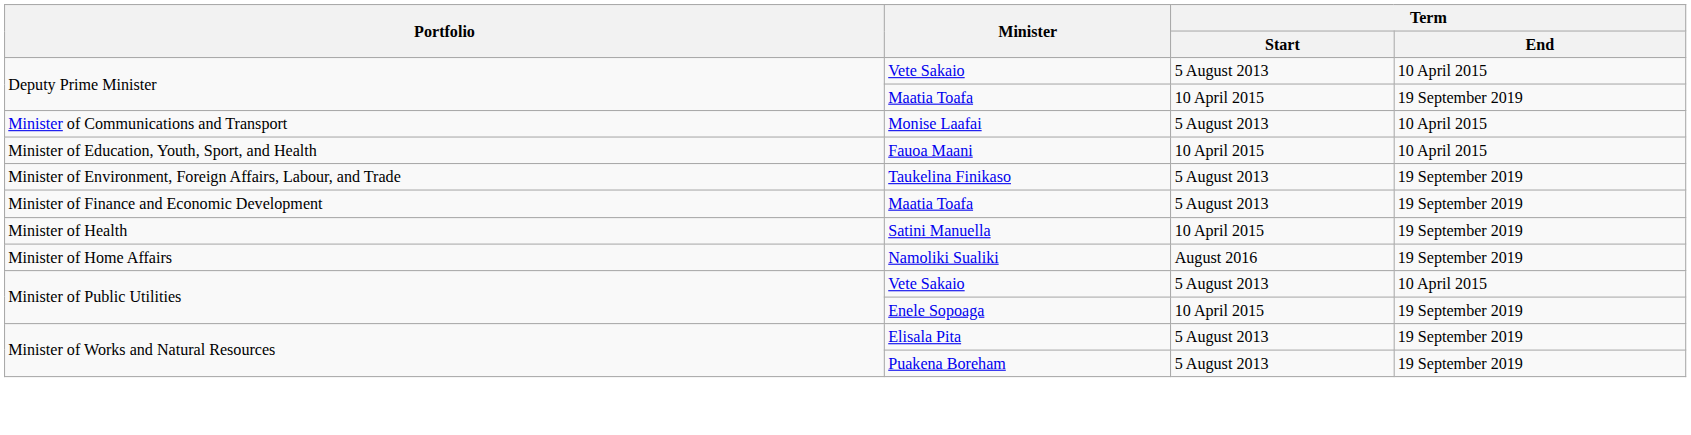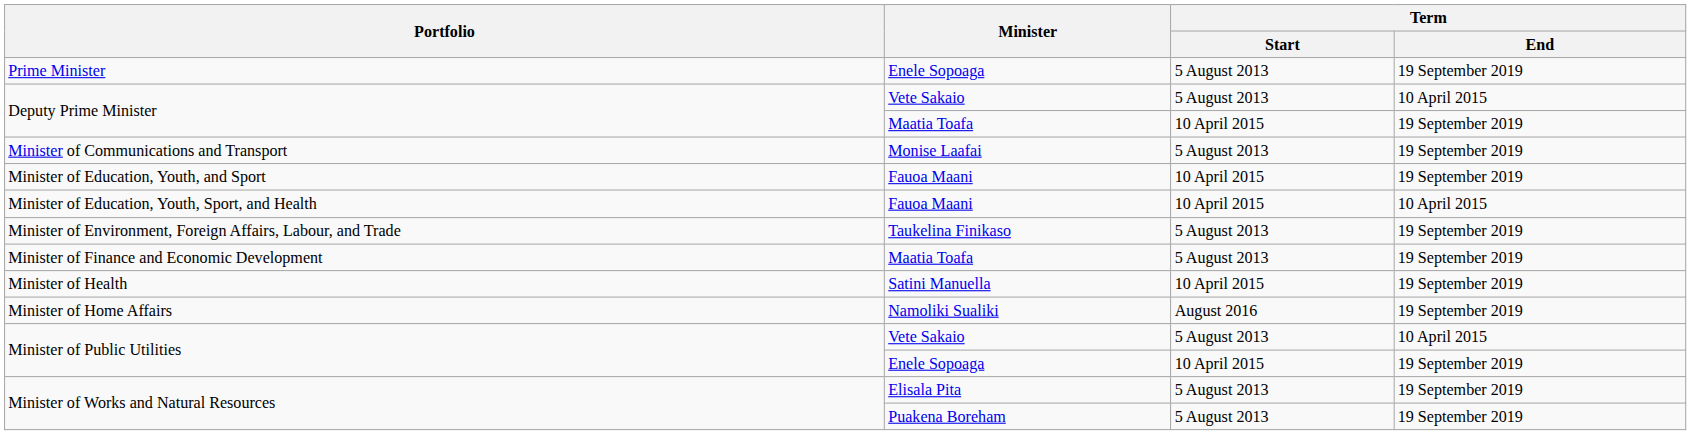+ row: Prime Minister | Enele Sopoaga | 5 August 2013 | 19 September 2019
Minister of Communications and Transport | Term / End: 10 April 2015 -> 19 September 2019
+ row: Minister of Education, Youth, and Sport | Fauoa Maani | 10 April 2015 | 19 September 2019
